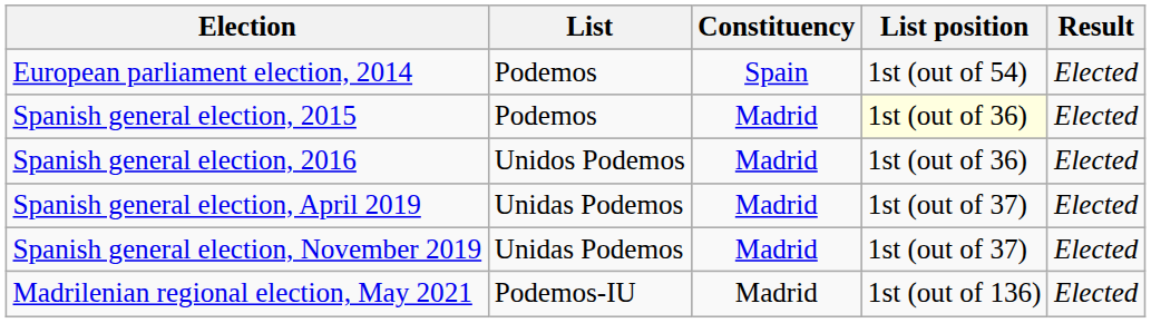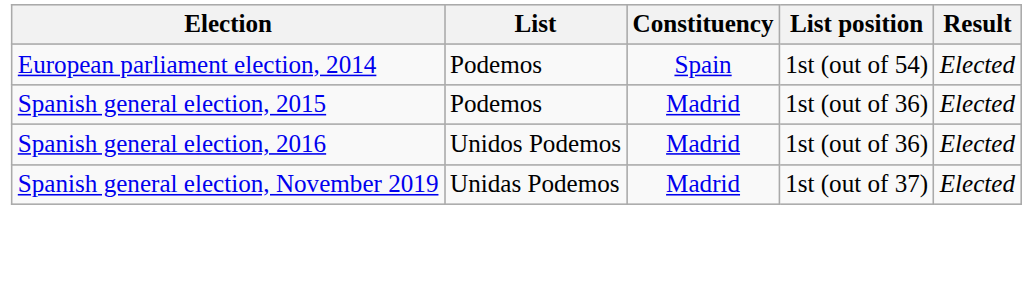Spanish general election, 2015 | List position: lightyellow background -> no background
- row: Spanish general election, April 2019 | Unidas Podemos | Madrid | 1st (out of 37) | Elected
- row: Madrilenian regional election, May 2021 | Podemos-IU | Madrid | 1st (out of 136) | Elected
